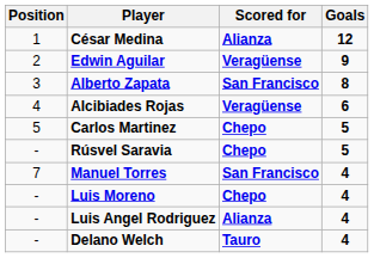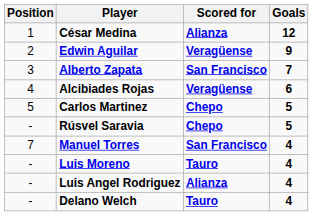Alberto Zapata | Goals: 8 -> 7
Luis Moreno | Scored for: Chepo -> Tauro
